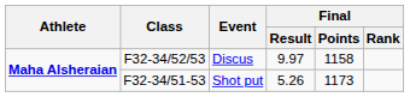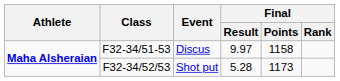Discus | Class: F32-34/52/53 -> F32-34/51-53
Shot put | Class: F32-34/51-53 -> F32-34/52/53
Shot put | Final / Result: 5.26 -> 5.28
